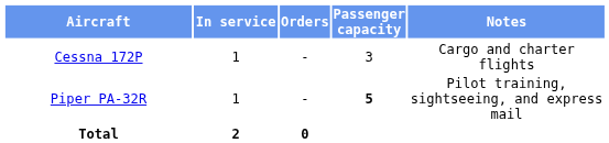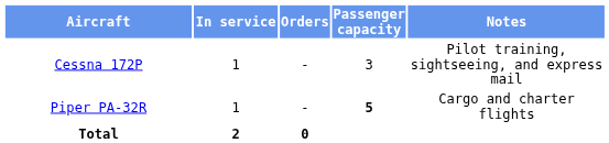Cessna 172P | Notes: Cargo and charter flights -> Pilot training, sightseeing, and express mail
Piper PA-32R | Notes: Pilot training, sightseeing, and express mail -> Cargo and charter flights
